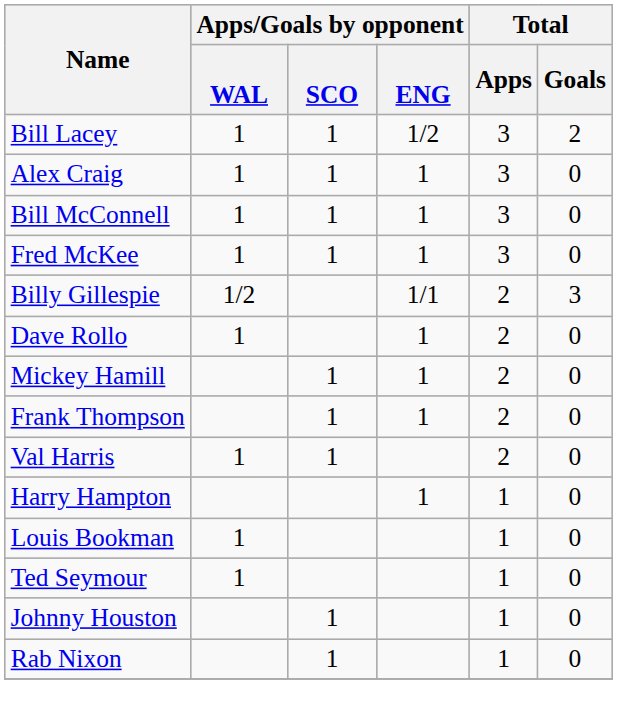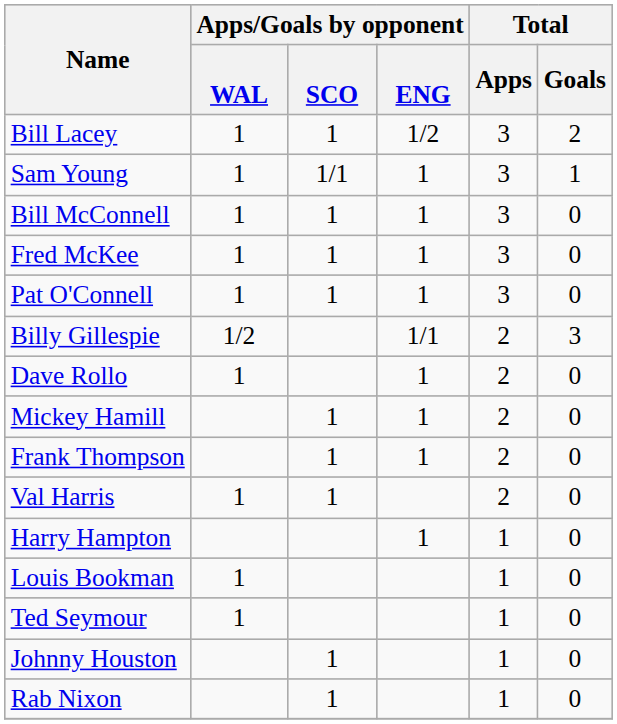+ row: Sam Young | 1 | 1/1 | 1 | 3 | 1
- row: Alex Craig | 1 | 1 | 1 | 3 | 0
+ row: Pat O'Connell | 1 | 1 | 1 | 3 | 0
